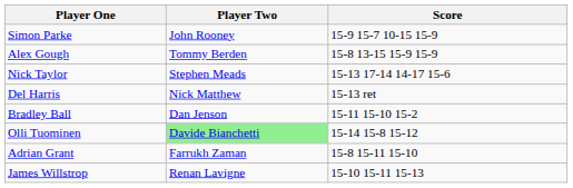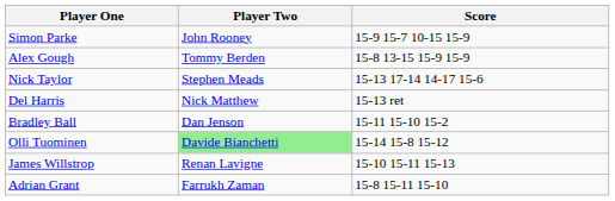rows swapped: Adrian Grant <-> James Willstrop
